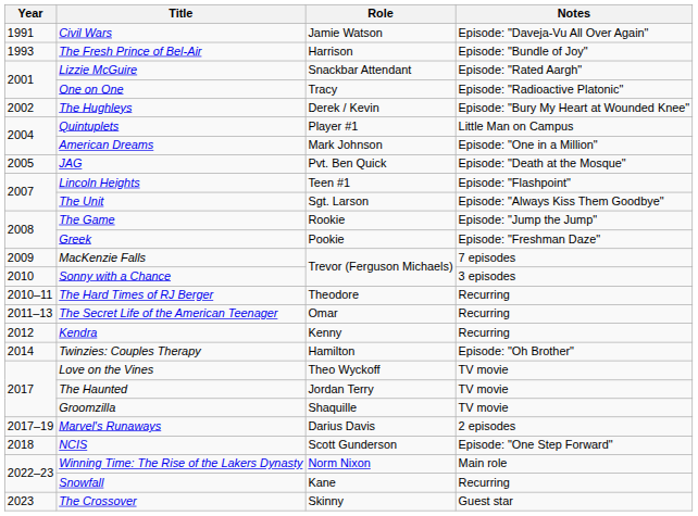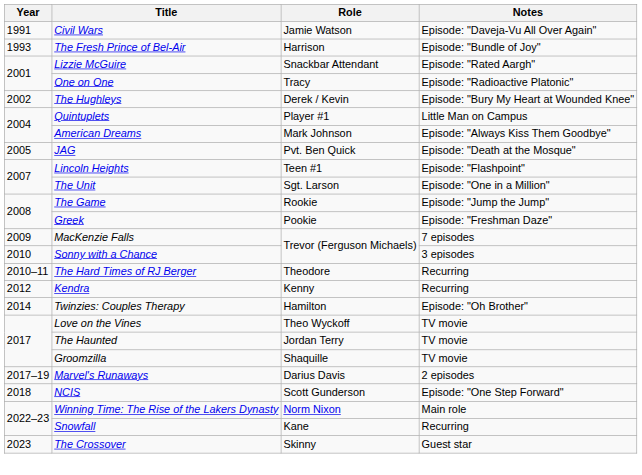American Dreams | Notes: Episode: "One in a Million" -> Episode: "Always Kiss Them Goodbye"
The Unit | Notes: Episode: "Always Kiss Them Goodbye" -> Episode: "One in a Million"
- row: 2011–13 | The Secret Life of the American Teenager | Omar | Recurring
